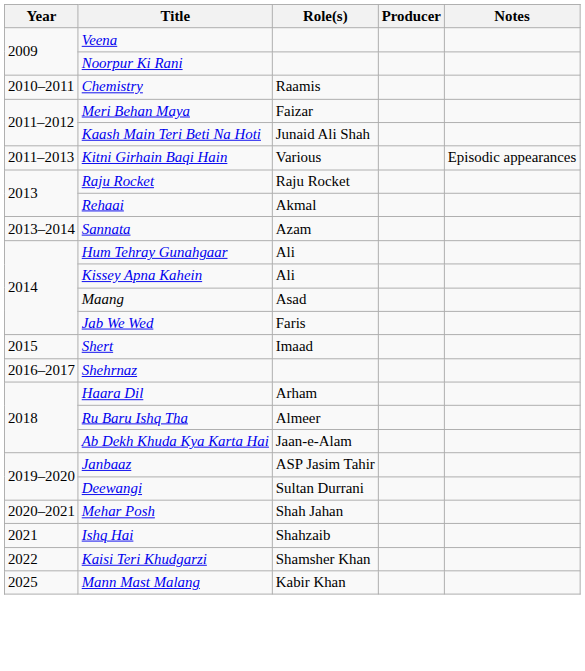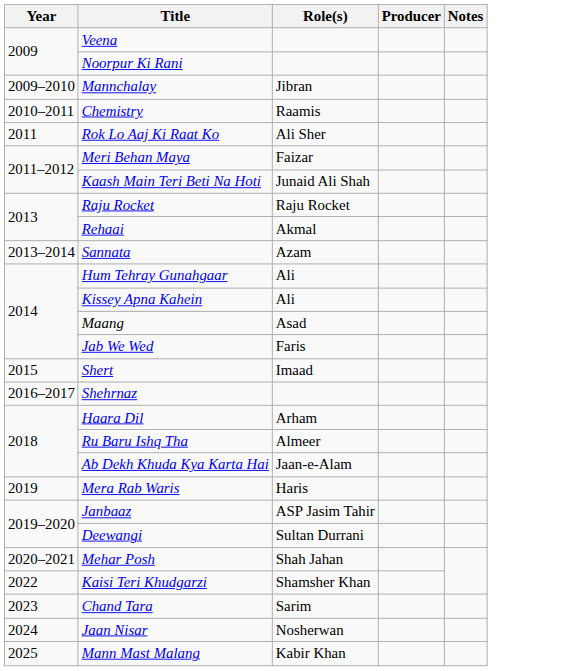+ row: 2009–2010 | Mannchalay | Jibran
+ row: 2011 | Rok Lo Aaj Ki Raat Ko | Ali Sher
- row: 2011–2013 | Kitni Girhain Baqi Hain | Various | Episodic appearances
+ row: 2019 | Mera Rab Waris | Haris
- row: 2021 | Ishq Hai | Shahzaib
+ row: 2023 | Chand Tara | Sarim
+ row: 2024 | Jaan Nisar | Nosherwan
